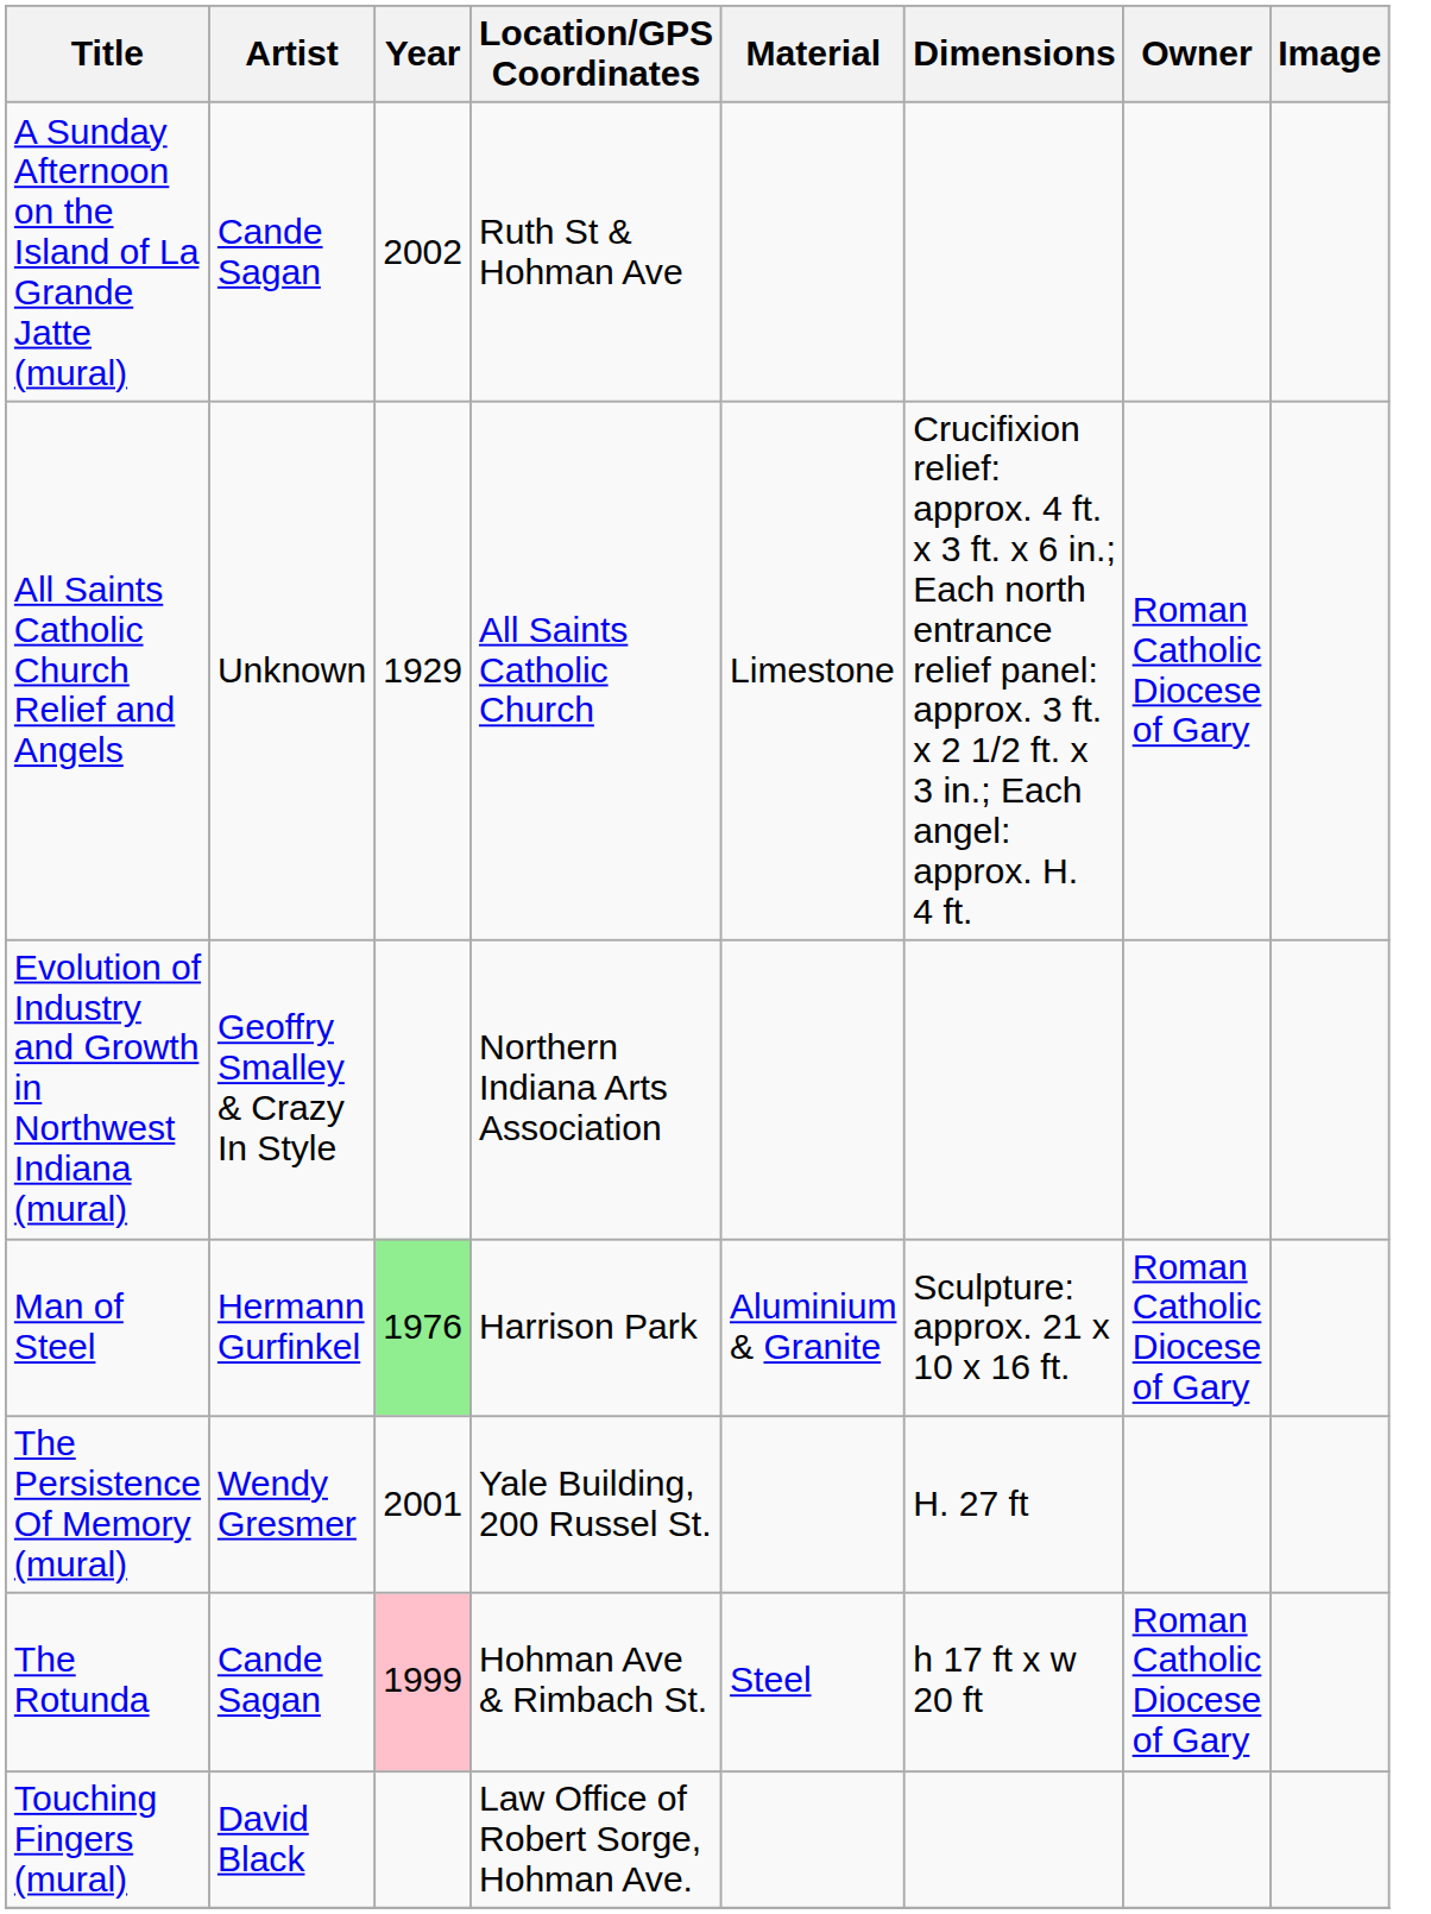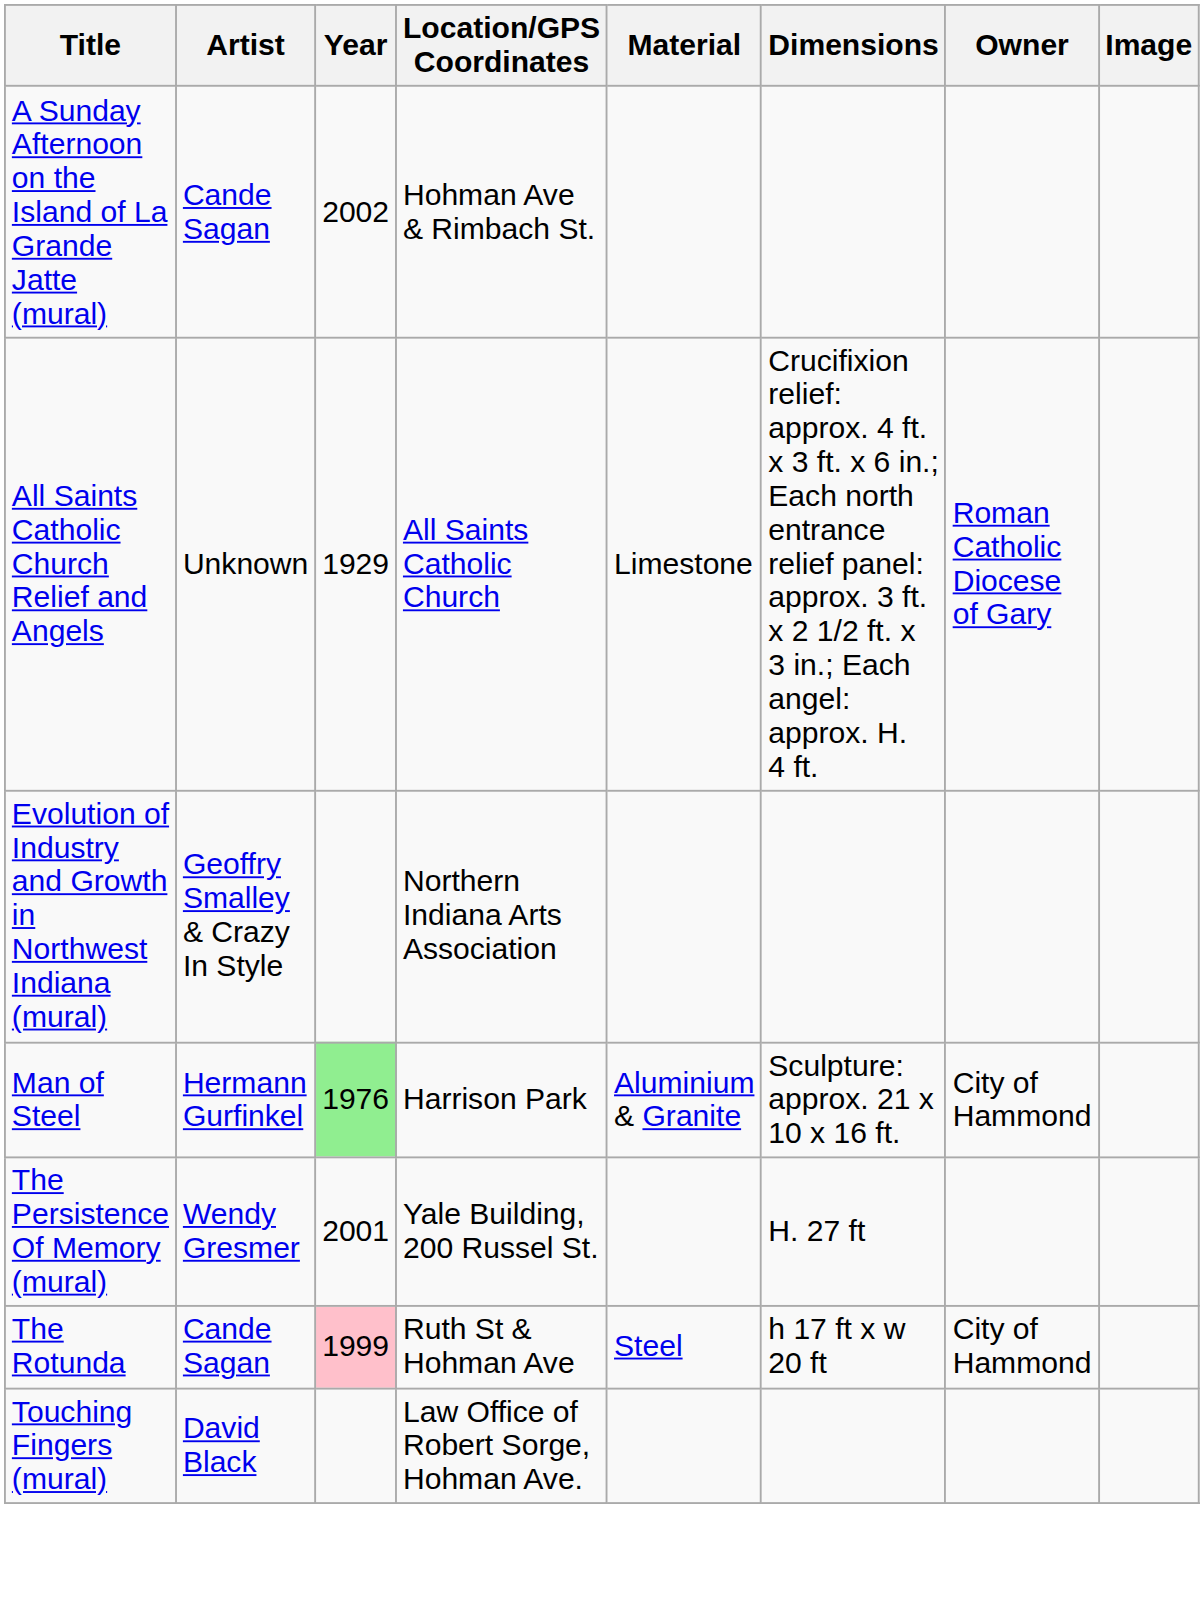A Sunday Afternoon on the Island of La Grande Jatte (mural) | Location/GPS Coordinates: Ruth St & Hohman Ave -> Hohman Ave & Rimbach St.
Man of Steel | Owner: Roman Catholic Diocese of Gary -> City of Hammond
The Rotunda | Location/GPS Coordinates: Hohman Ave & Rimbach St. -> Ruth St & Hohman Ave
The Rotunda | Owner: Roman Catholic Diocese of Gary -> City of Hammond
